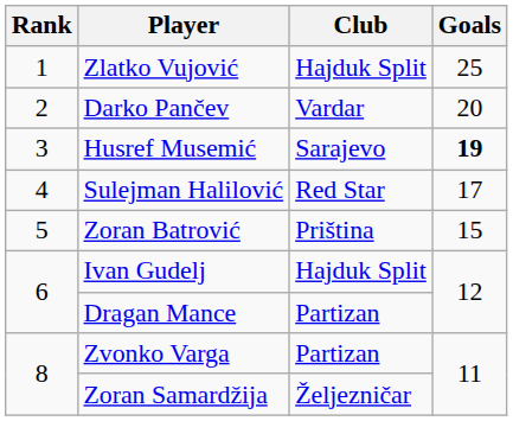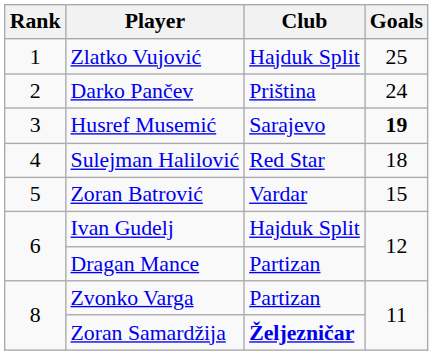Darko Pančev | Club: Vardar -> Priština
Darko Pančev | Goals: 20 -> 24
Sulejman Halilović | Goals: 17 -> 18
Zoran Batrović | Club: Priština -> Vardar
Zoran Samardžija | Club: normal -> bold
